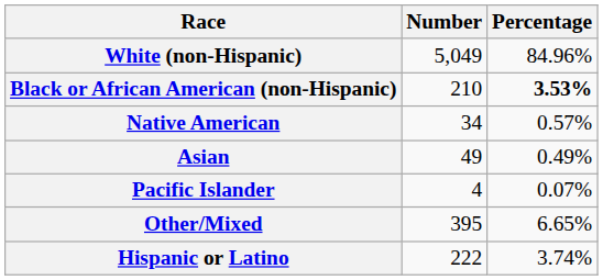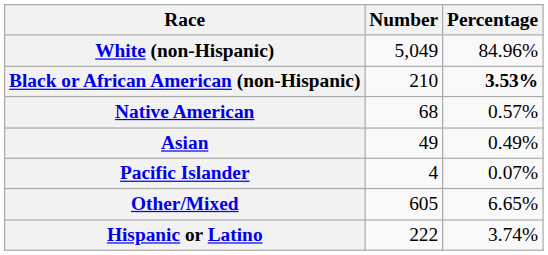Native American | Number: 34 -> 68
Other/Mixed | Number: 395 -> 605
